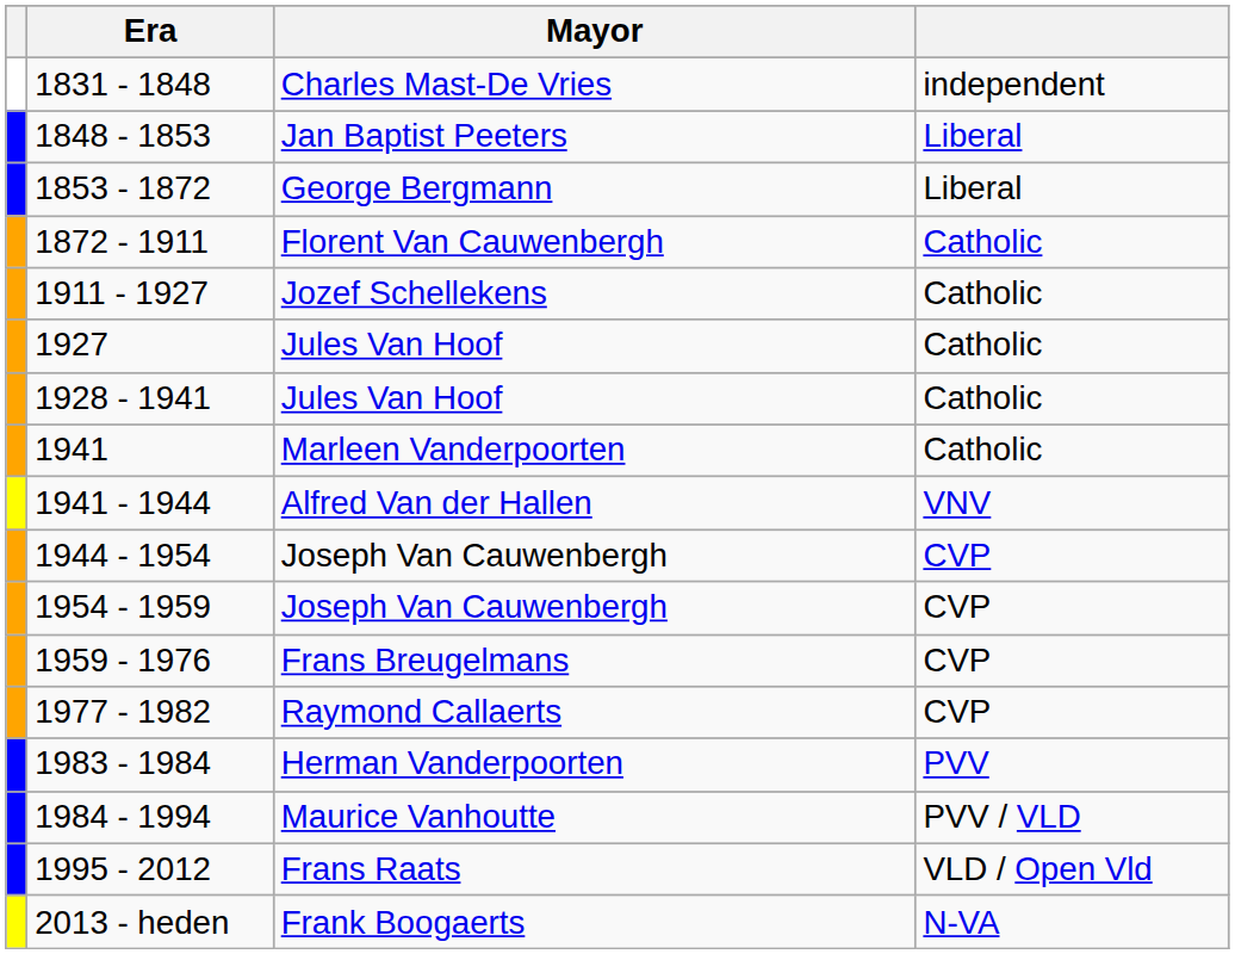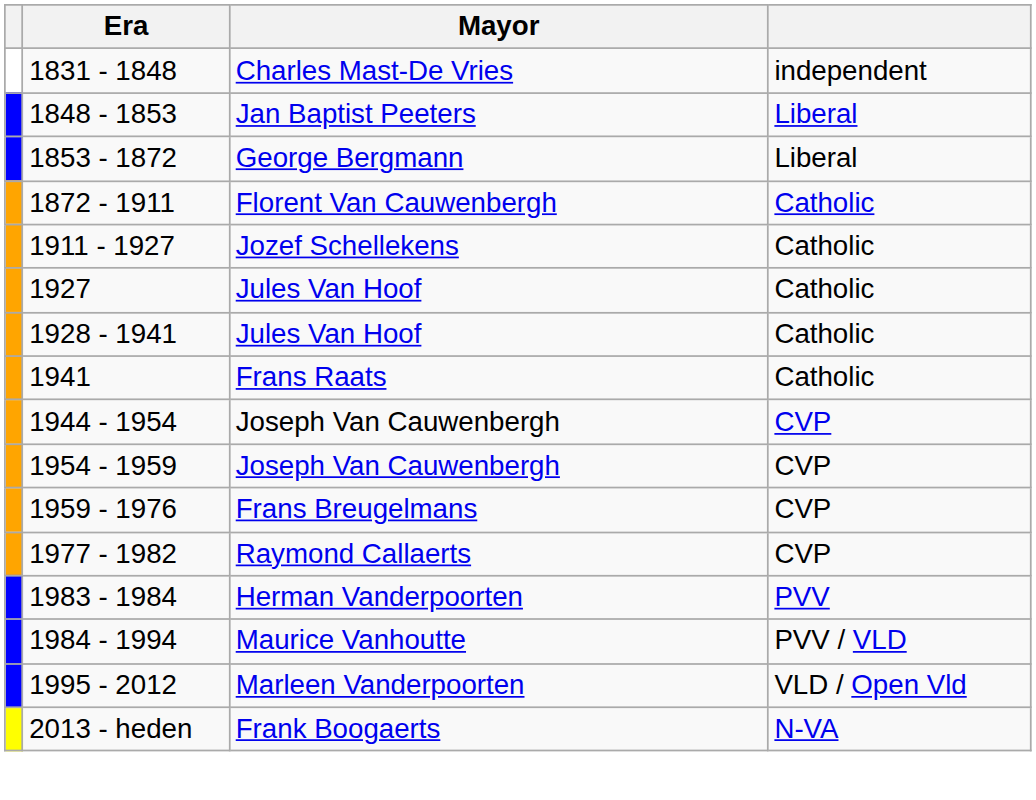1941 | Mayor: Marleen Vanderpoorten -> Frans Raats
- row: 1941 - 1944 | Alfred Van der Hallen | VNV
1995 - 2012 | Mayor: Frans Raats -> Marleen Vanderpoorten
